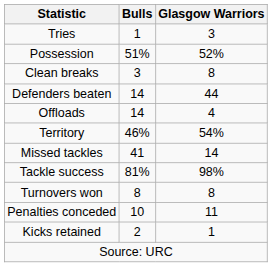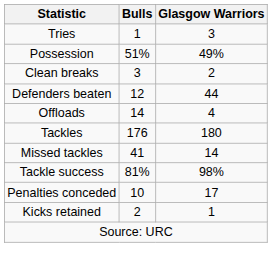Possession | Glasgow Warriors: 52% -> 49%
Clean breaks | Glasgow Warriors: 8 -> 2
Defenders beaten | Bulls: 14 -> 12
- row: Territory | 46% | 54%
+ row: Tackles | 176 | 180
- row: Turnovers won | 8 | 8
Penalties conceded | Glasgow Warriors: 11 -> 17
